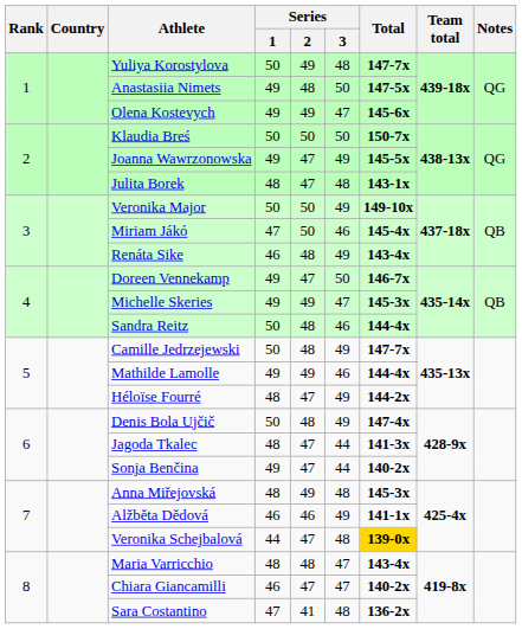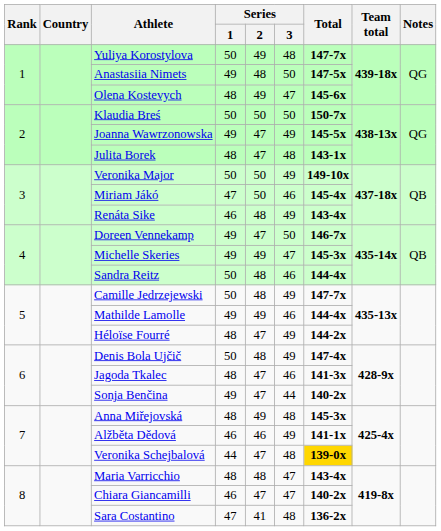Olena Kostevych | Series / 1: 49 -> 48
Jagoda Tkalec | Series / 3: 44 -> 46
